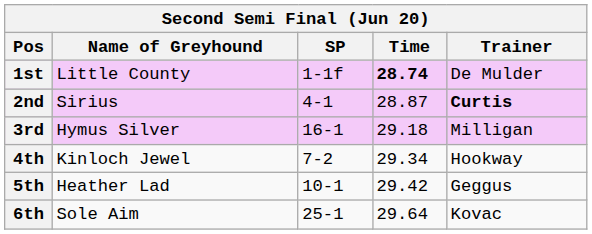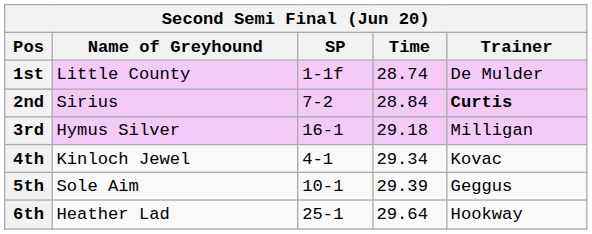1st | Time: bold -> normal
2nd | SP: 4-1 -> 7-2
2nd | Time: 28.87 -> 28.84
4th | SP: 7-2 -> 4-1
4th | Trainer: Hookway -> Kovac
5th | Name of Greyhound: Heather Lad -> Sole Aim
5th | Time: 29.42 -> 29.39
6th | Name of Greyhound: Sole Aim -> Heather Lad
6th | Trainer: Kovac -> Hookway
